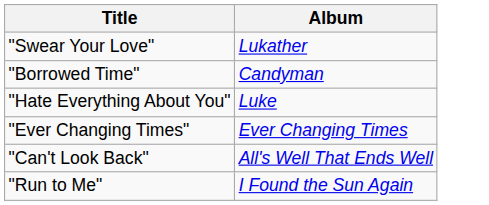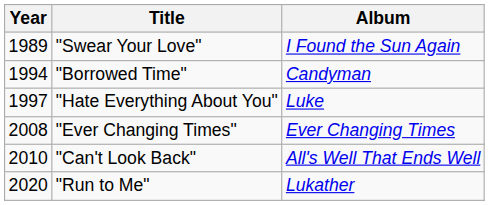+ column: Year | 1989 | 1994 | 1997 | 2008 | 2010 | 2020
"Swear Your Love" | Album: Lukather -> I Found the Sun Again
"Run to Me" | Album: I Found the Sun Again -> Lukather
